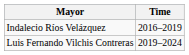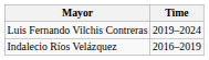rows swapped: Luis Fernando Vilchis Contreras <-> Indalecio Ríos Velázquez
